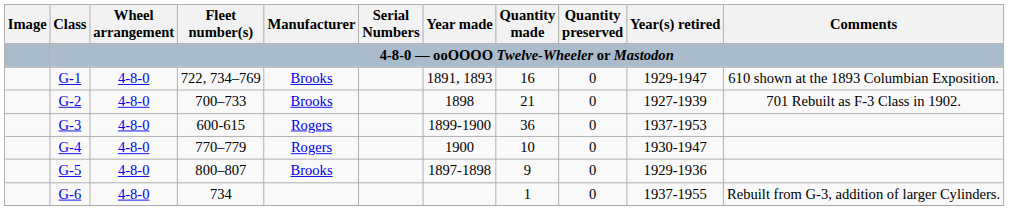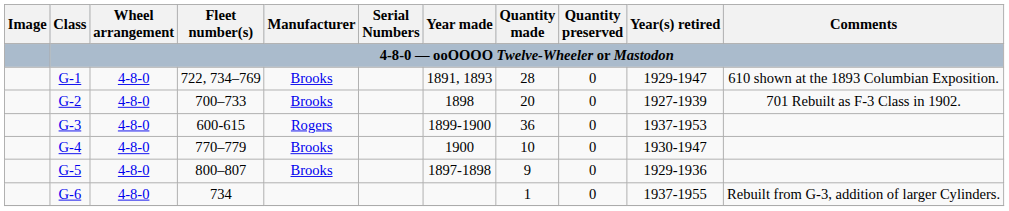G-1 | Quantity made: 16 -> 28
G-2 | Quantity made: 21 -> 20
G-4 | Manufacturer: Rogers -> Brooks
